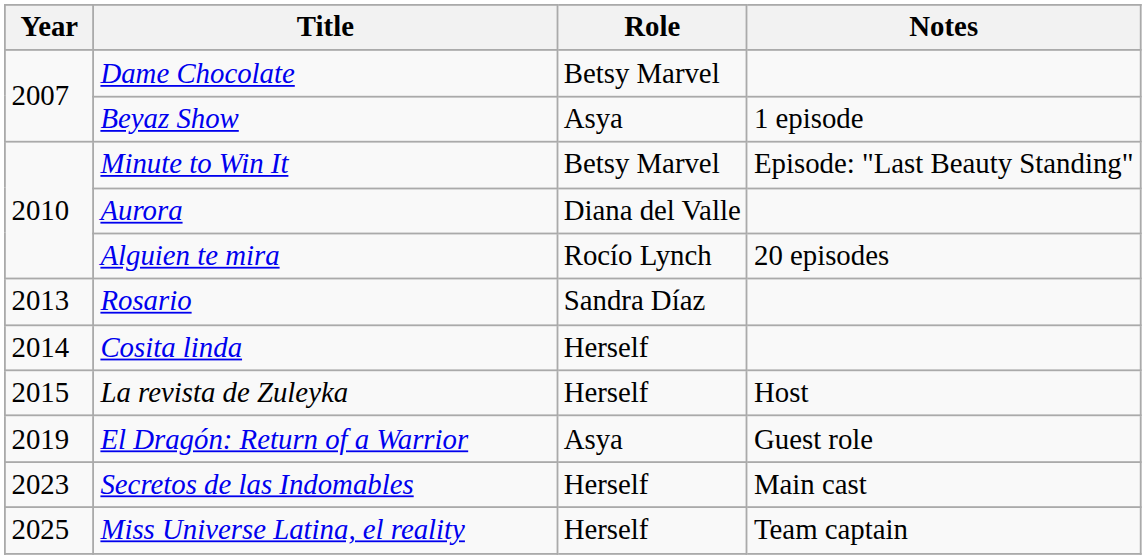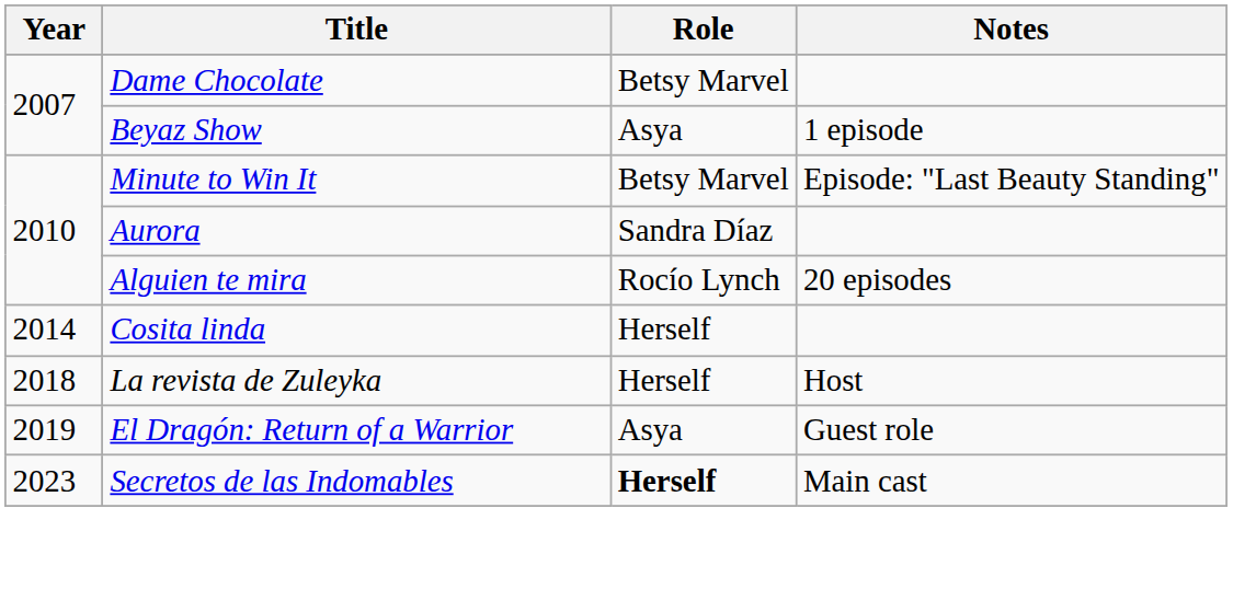Aurora | Role: Diana del Valle -> Sandra Díaz
- row: 2013 | Rosario | Sandra Díaz
La revista de Zuleyka | Year: 2015 -> 2018
Secretos de las Indomables | Role: normal -> bold
- row: 2025 | Miss Universe Latina, el reality | Herself | Team captain
